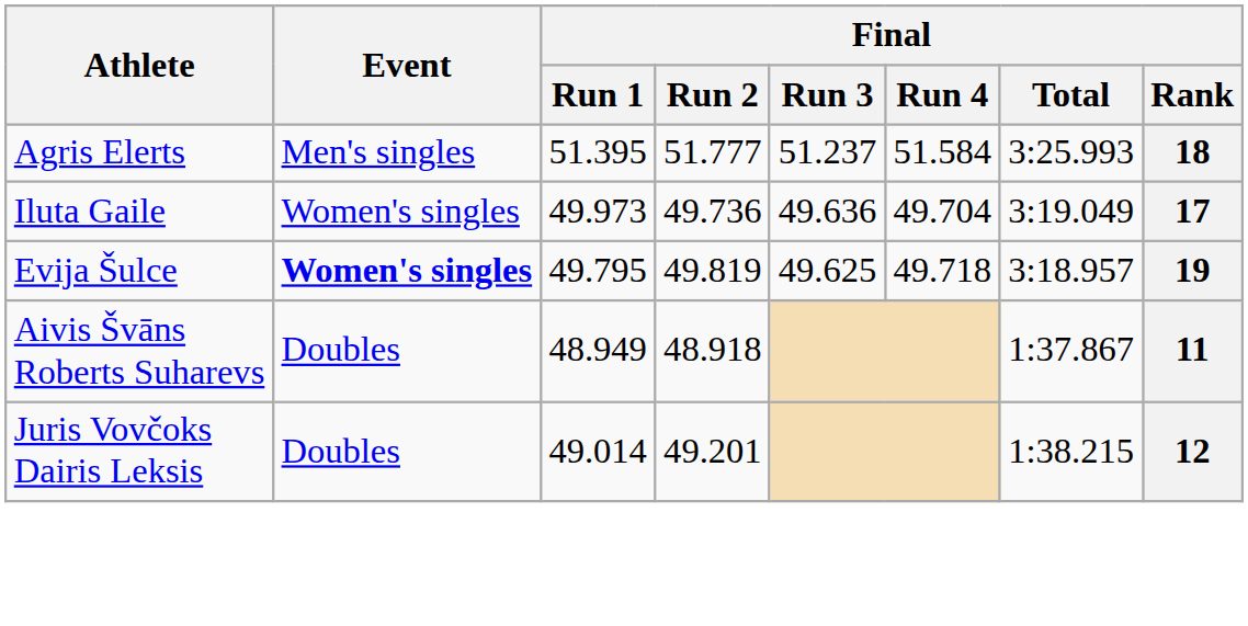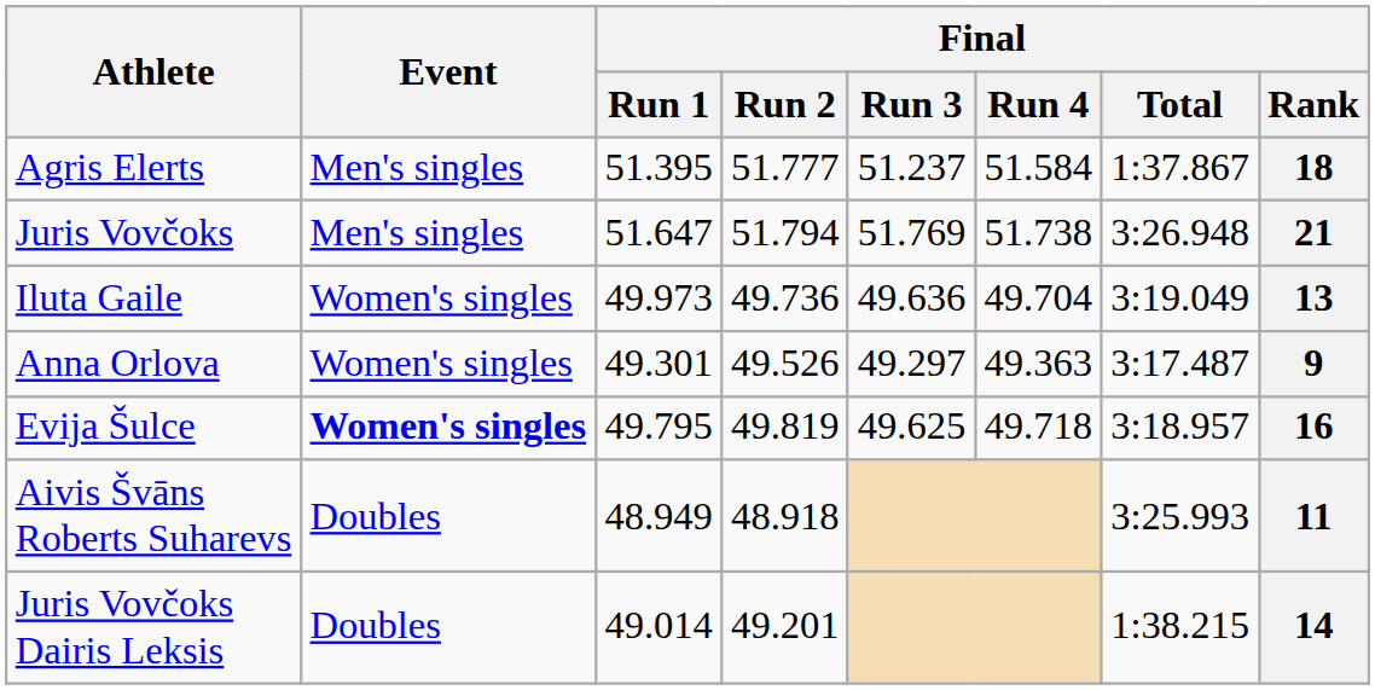Agris Elerts | Final / Total: 3:25.993 -> 1:37.867
+ row: Juris Vovčoks | Men's singles | 51.647 | 51.794 | 51.769 | 51.738 | 3:26.948 | 21
Iluta Gaile | Final / Rank: 17 -> 13
+ row: Anna Orlova | Women's singles | 49.301 | 49.526 | 49.297 | 49.363 | 3:17.487 | 9
Evija Šulce | Final / Rank: 19 -> 16
Aivis Švāns Roberts Suharevs | Final / Total: 1:37.867 -> 3:25.993
Juris Vovčoks Dairis Leksis | Final / Rank: 12 -> 14
